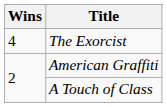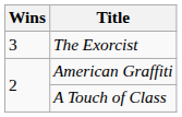The Exorcist | Wins: 4 -> 3
